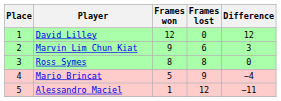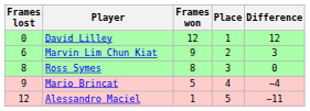columns swapped: Place <-> Frames lost
